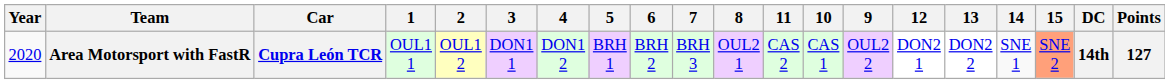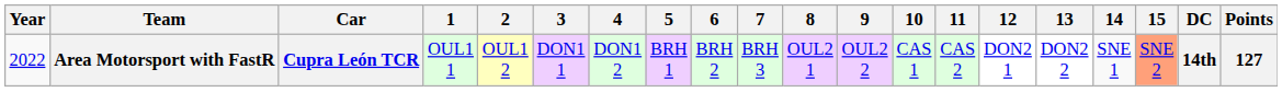columns swapped: 9 <-> 11
Area Motorsport with FastR | Year: 2020 -> 2022
